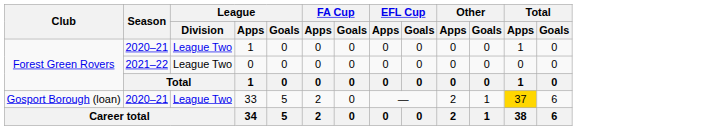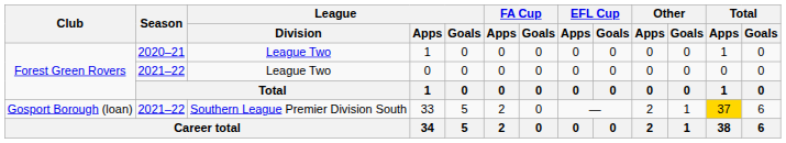33 | Season: 2020–21 -> 2021–22
33 | League / Division: League Two -> Southern League Premier Division South
